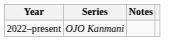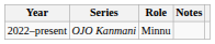+ column: Role | Minnu
